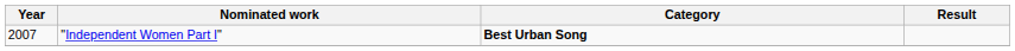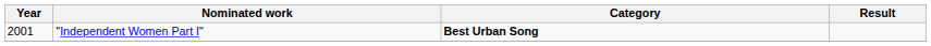"Independent Women Part I" | Year: 2007 -> 2001
